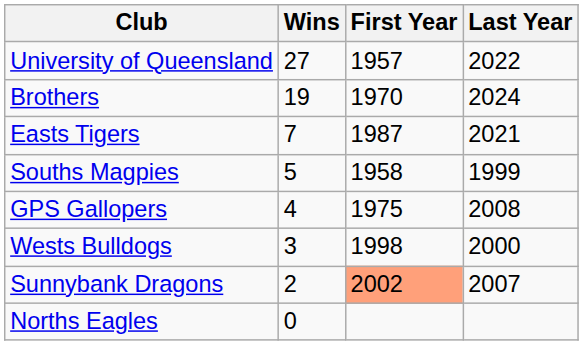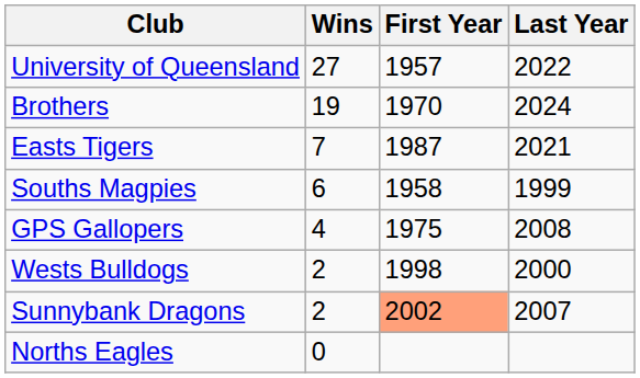Souths Magpies | Wins: 5 -> 6
Wests Bulldogs | Wins: 3 -> 2
